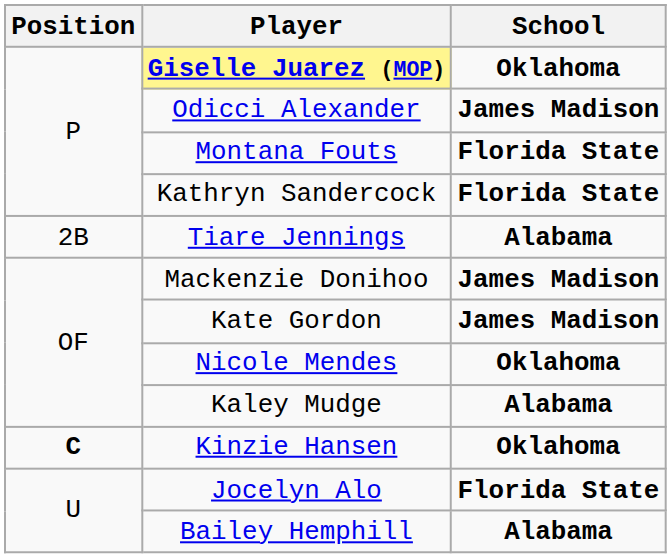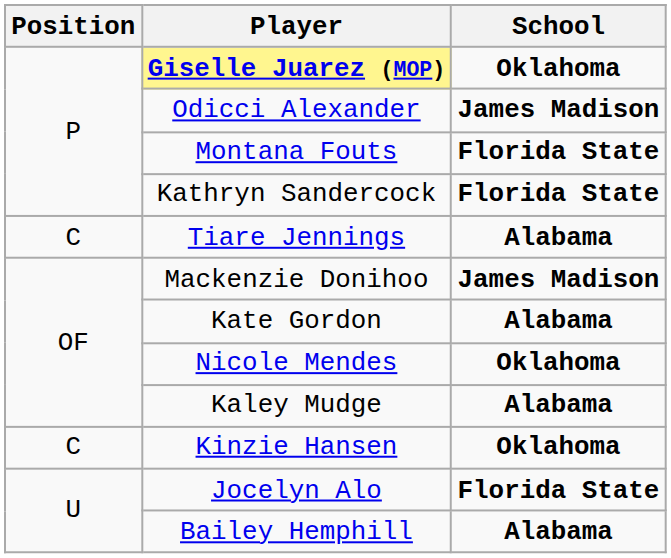Tiare Jennings | Position: 2B -> C
Kate Gordon | School: James Madison -> Alabama
Kinzie Hansen | Position: bold -> normal
